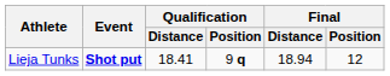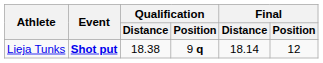Lieja Tunks | Qualification / Distance: 18.41 -> 18.38
Lieja Tunks | Final / Distance: 18.94 -> 18.14
